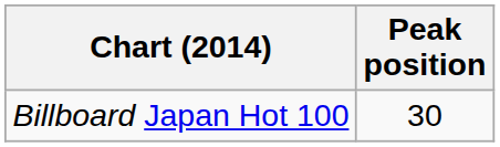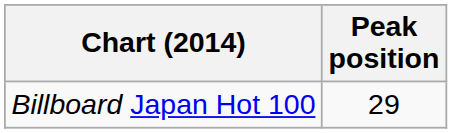Billboard Japan Hot 100 | Peak position: 30 -> 29
